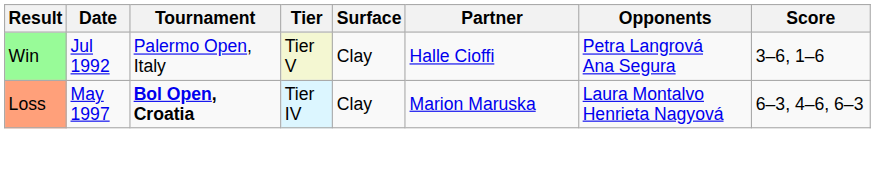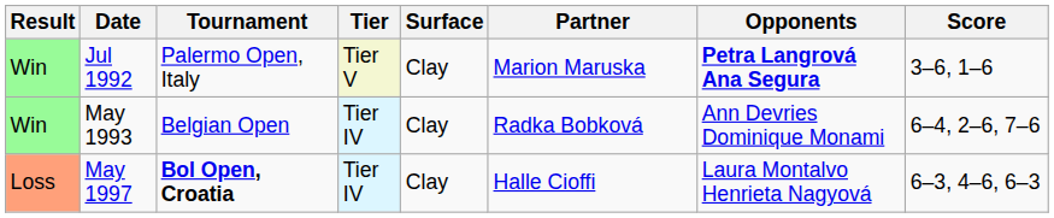Jul 1992 | Partner: Halle Cioffi -> Marion Maruska
Jul 1992 | Opponents: normal -> bold
+ row: Win | May 1993 | Belgian Open | Tier IV | Clay | Radka Bobková | Ann Devries Dominique Monami | 6–4, 2–6, 7–6
May 1997 | Partner: Marion Maruska -> Halle Cioffi
